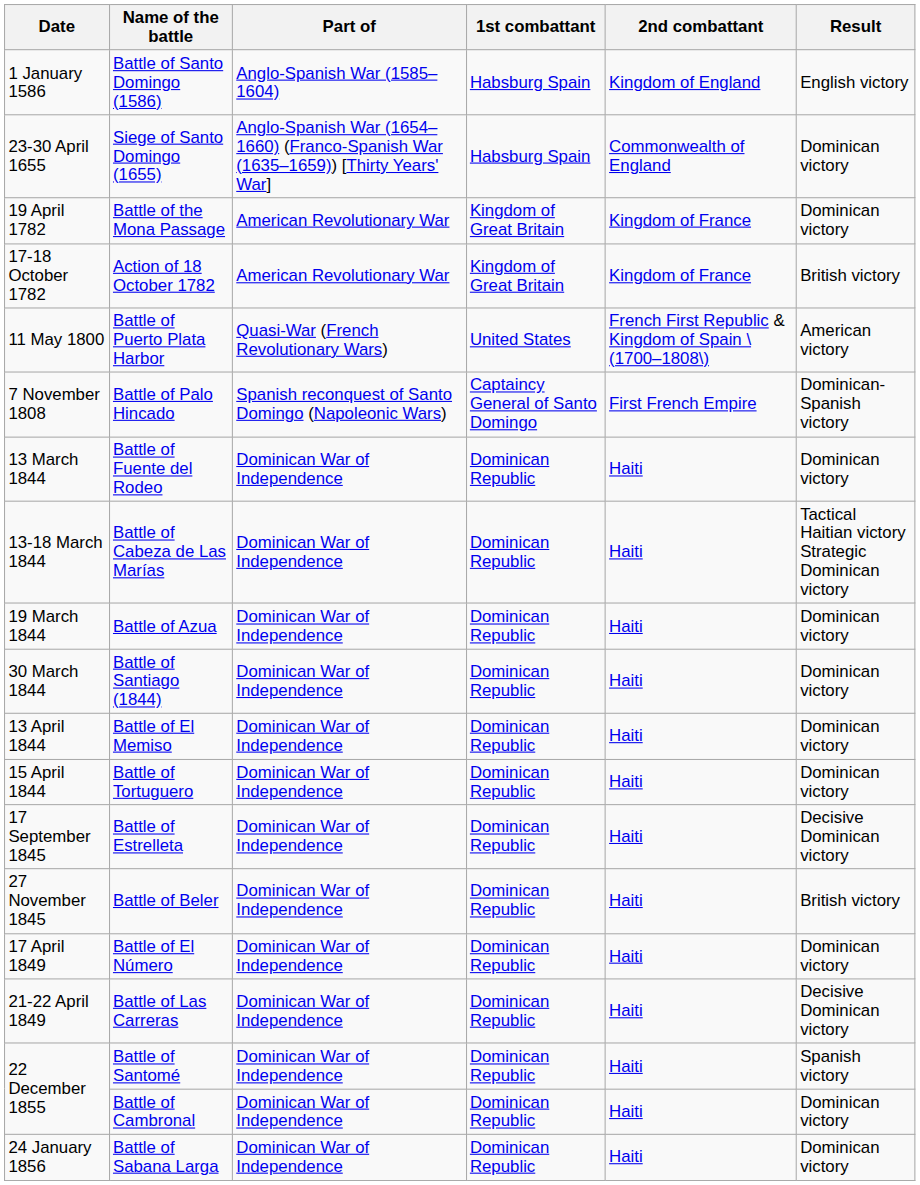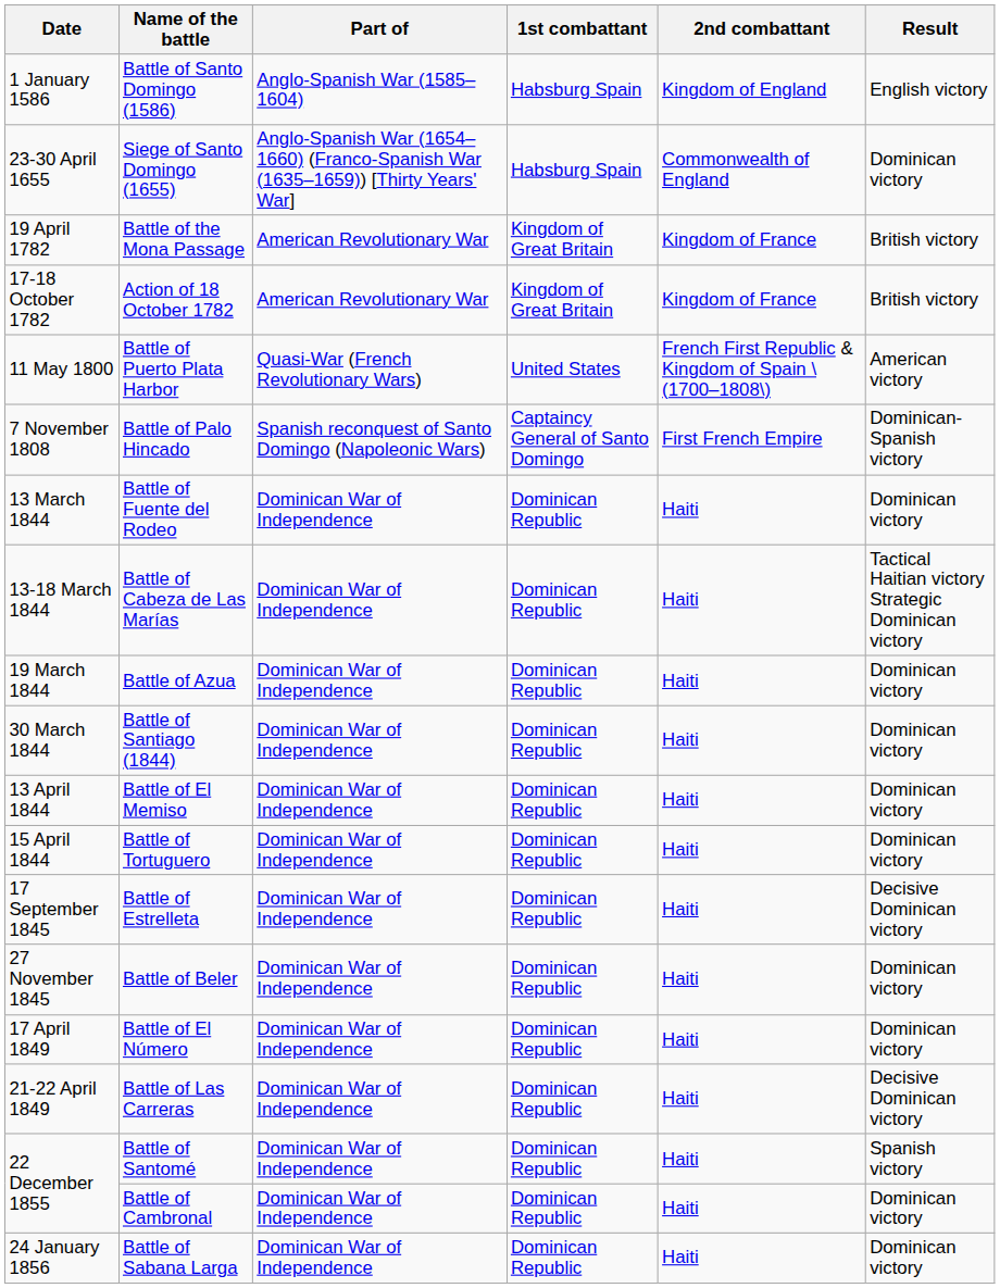Battle of the Mona Passage | Result: Dominican victory -> British victory
Battle of Beler | Result: British victory -> Dominican victory
